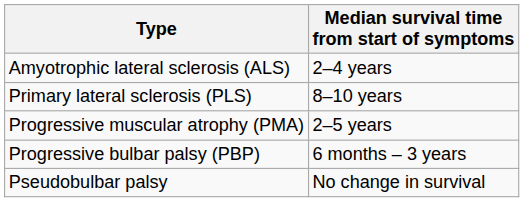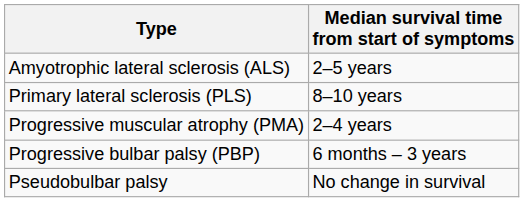Amyotrophic lateral sclerosis (ALS) | Median survival time from start of symptoms: 2–4 years -> 2–5 years
Progressive muscular atrophy (PMA) | Median survival time from start of symptoms: 2–5 years -> 2–4 years
